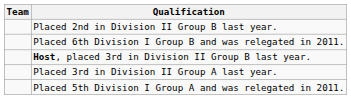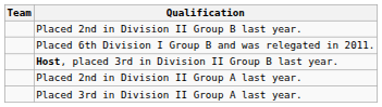+ row: Placed 2nd in Division II Group A last year.
- row: Placed 5th Division I Group A and was relegated in 2011.
